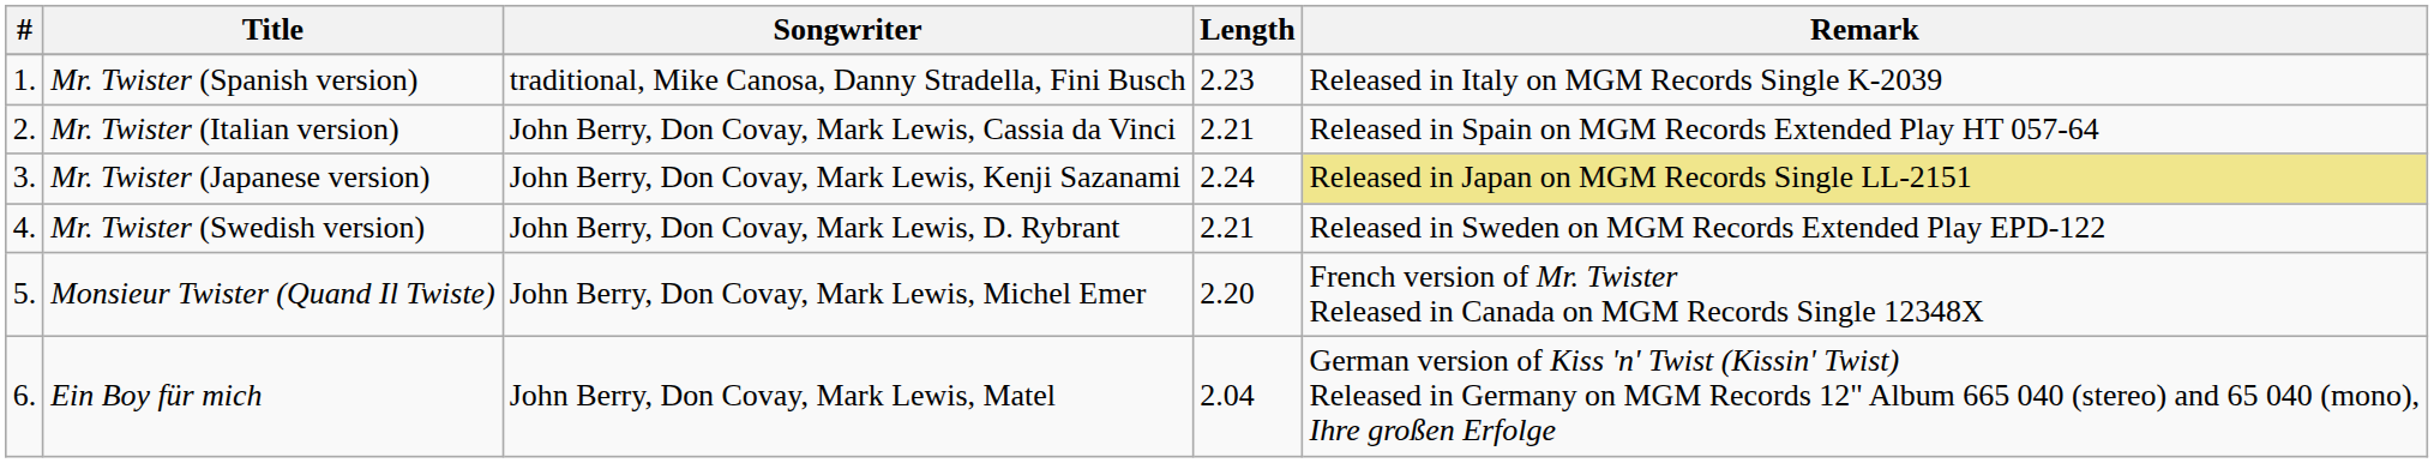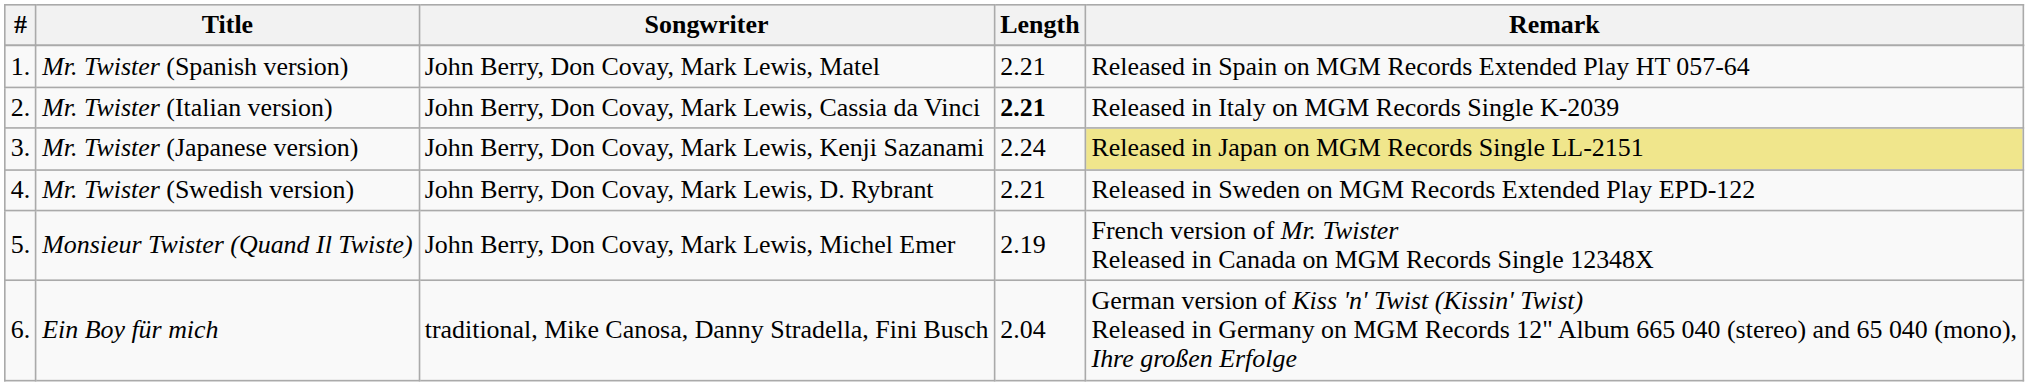Mr. Twister (Spanish version) | Songwriter: traditional, Mike Canosa, Danny Stradella, Fini Busch -> John Berry, Don Covay, Mark Lewis, Matel
Mr. Twister (Spanish version) | Length: 2.23 -> 2.21
Mr. Twister (Spanish version) | Remark: Released in Italy on MGM Records Single K-2039 -> Released in Spain on MGM Records Extended Play HT 057-64
Mr. Twister (Italian version) | Length: normal -> bold
Mr. Twister (Italian version) | Remark: Released in Spain on MGM Records Extended Play HT 057-64 -> Released in Italy on MGM Records Single K-2039
Monsieur Twister (Quand Il Twiste) | Length: 2.20 -> 2.19
Ein Boy für mich | Songwriter: John Berry, Don Covay, Mark Lewis, Matel -> traditional, Mike Canosa, Danny Stradella, Fini Busch
